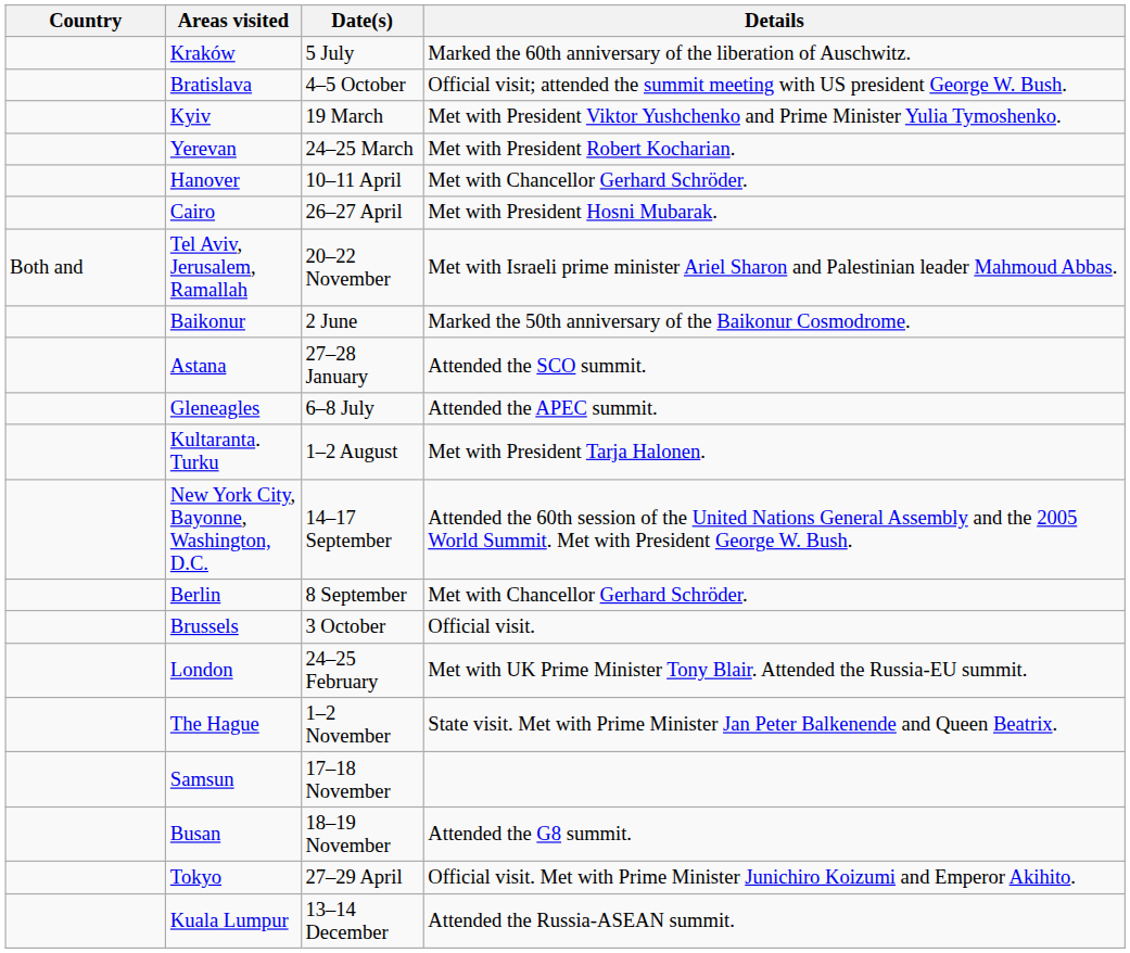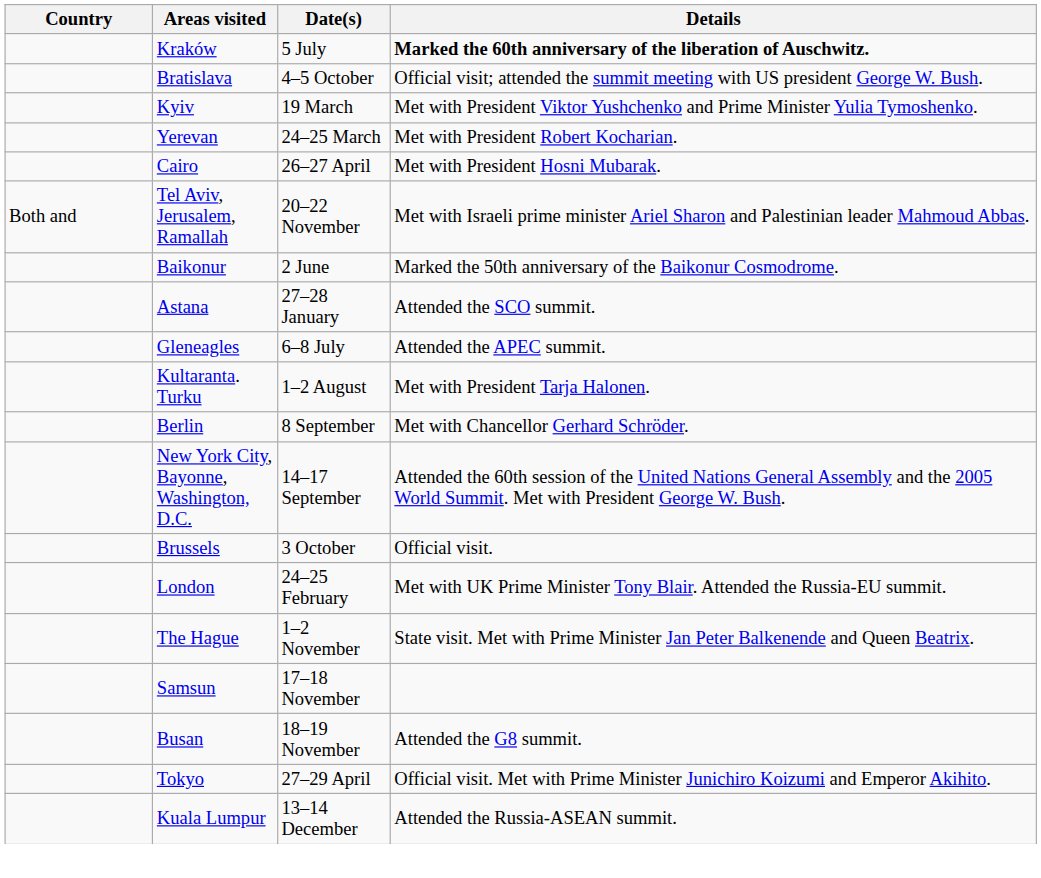Kraków | Details: normal -> bold
- row: Hanover | 10–11 April | Met with Chancellor Gerhard Schröder.
rows swapped: Berlin <-> New York City, Bayonne, Washington, D.C.
